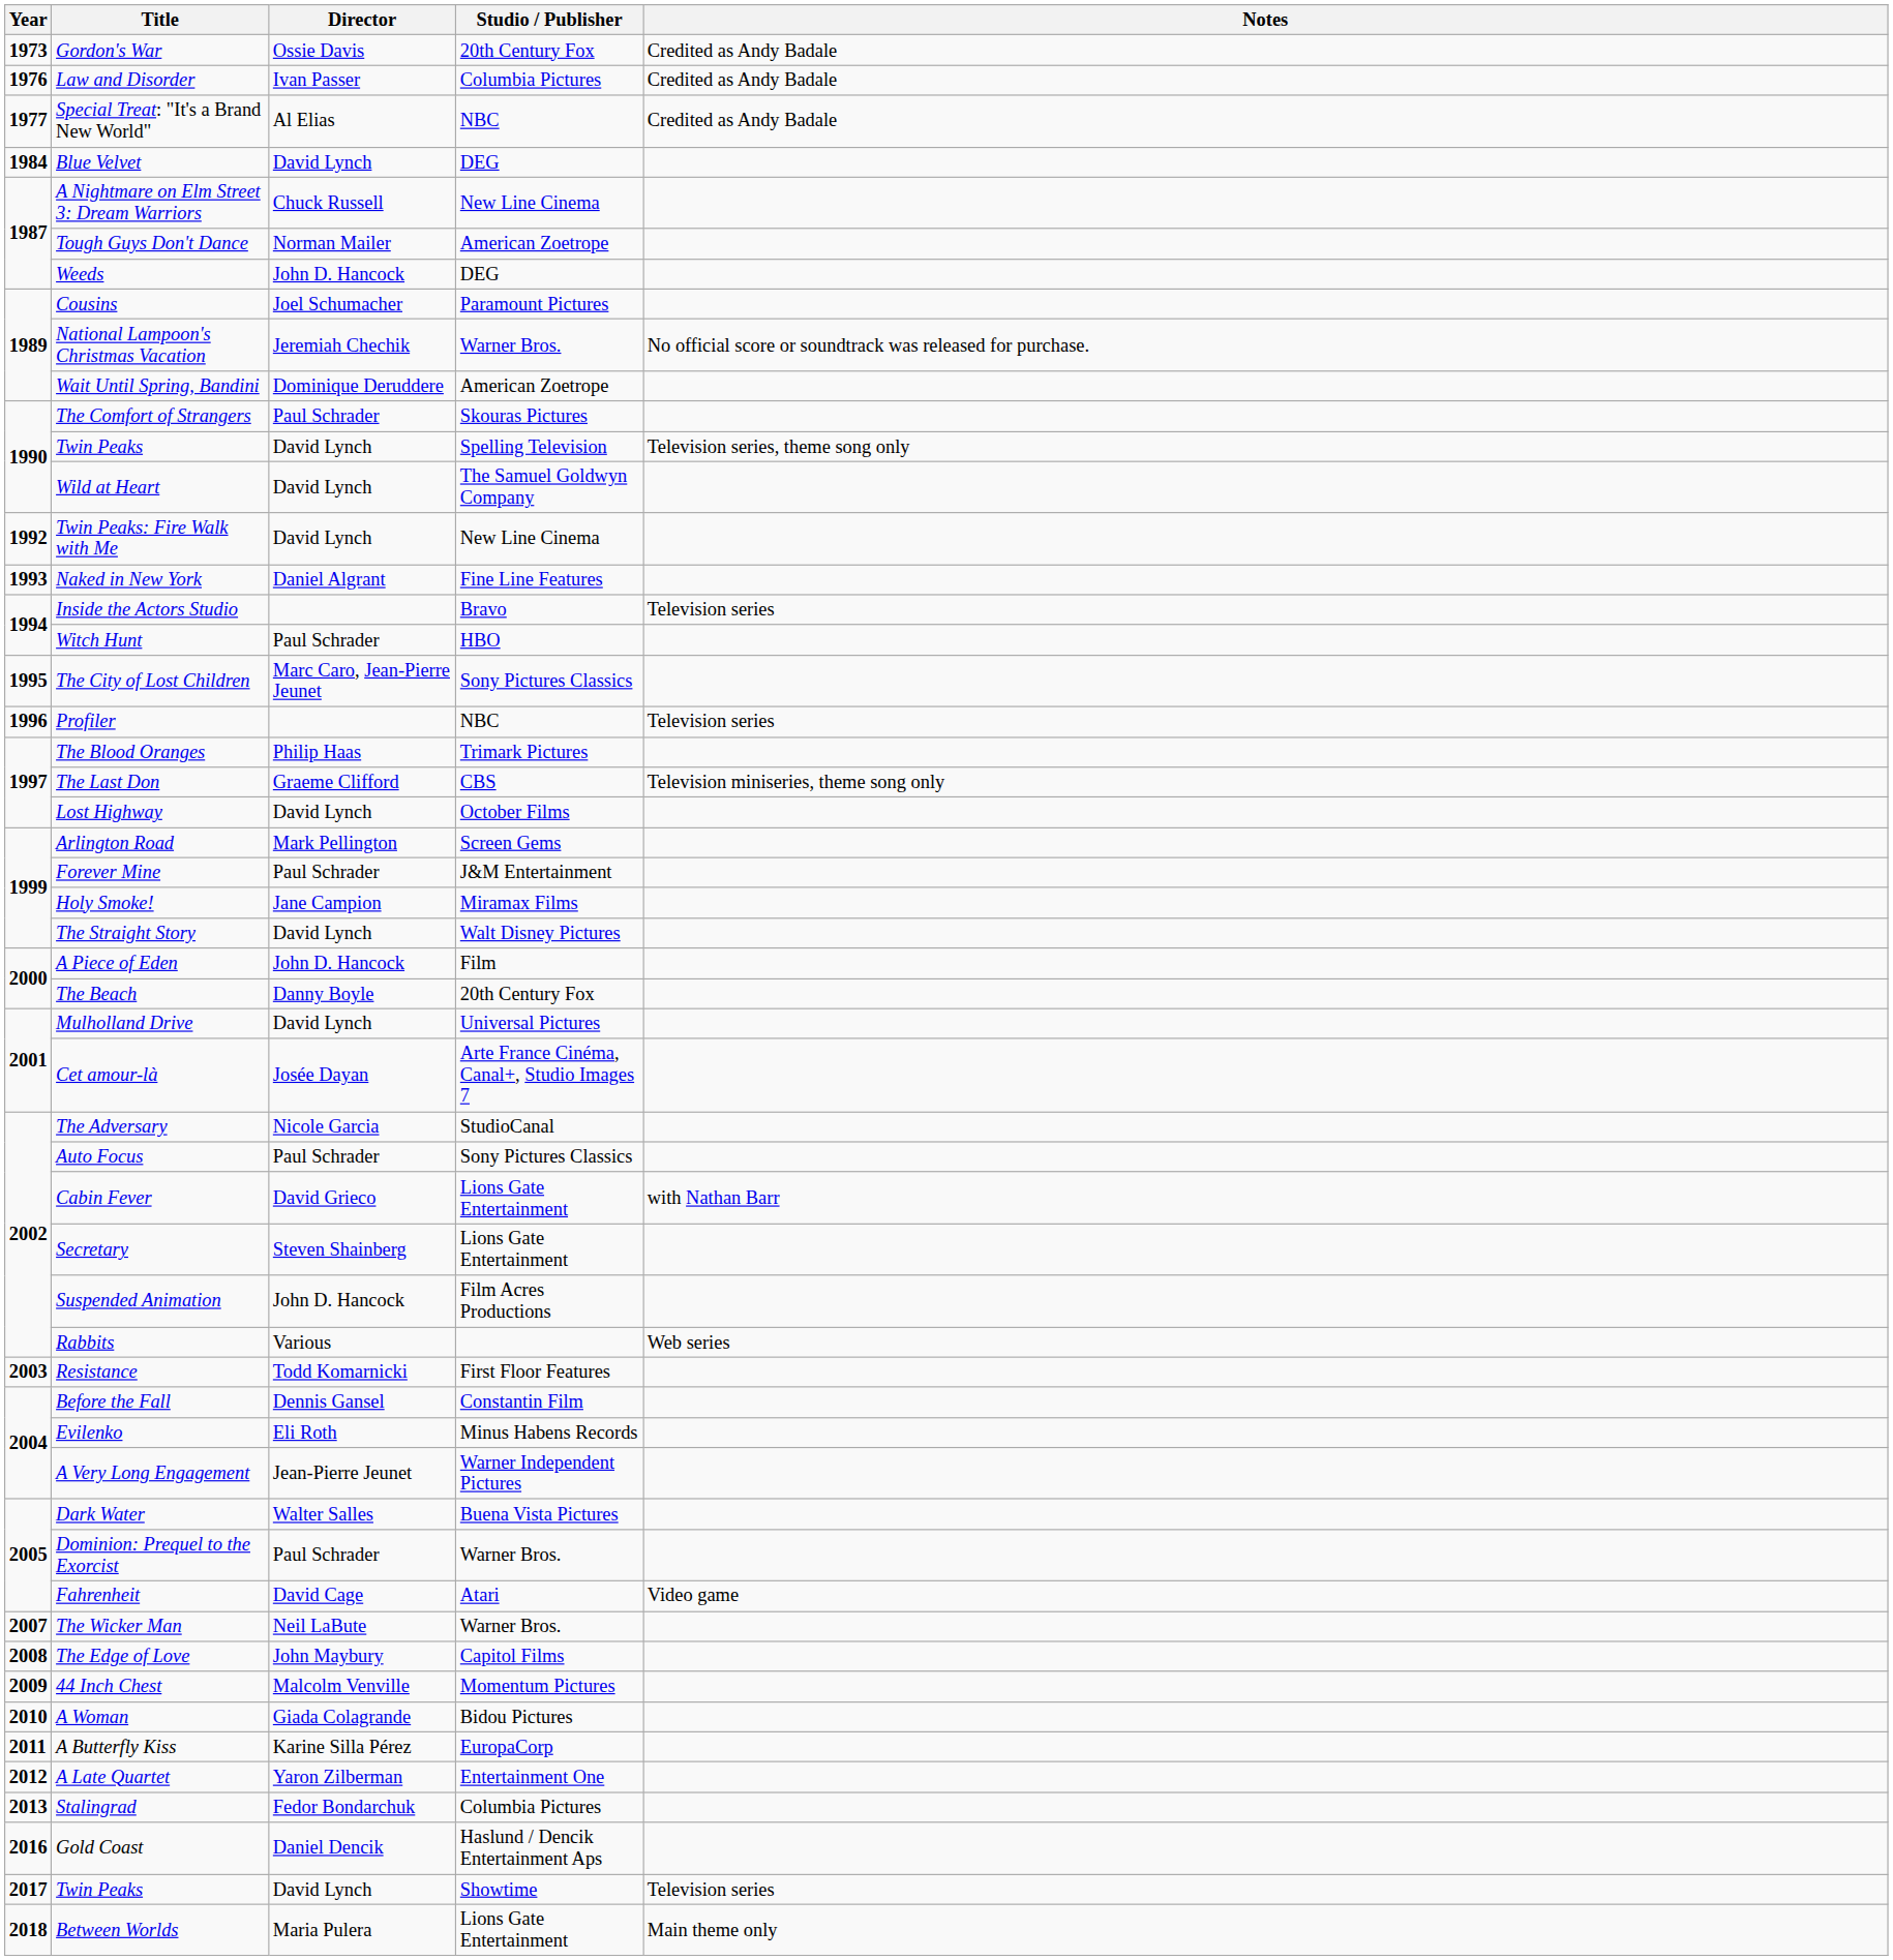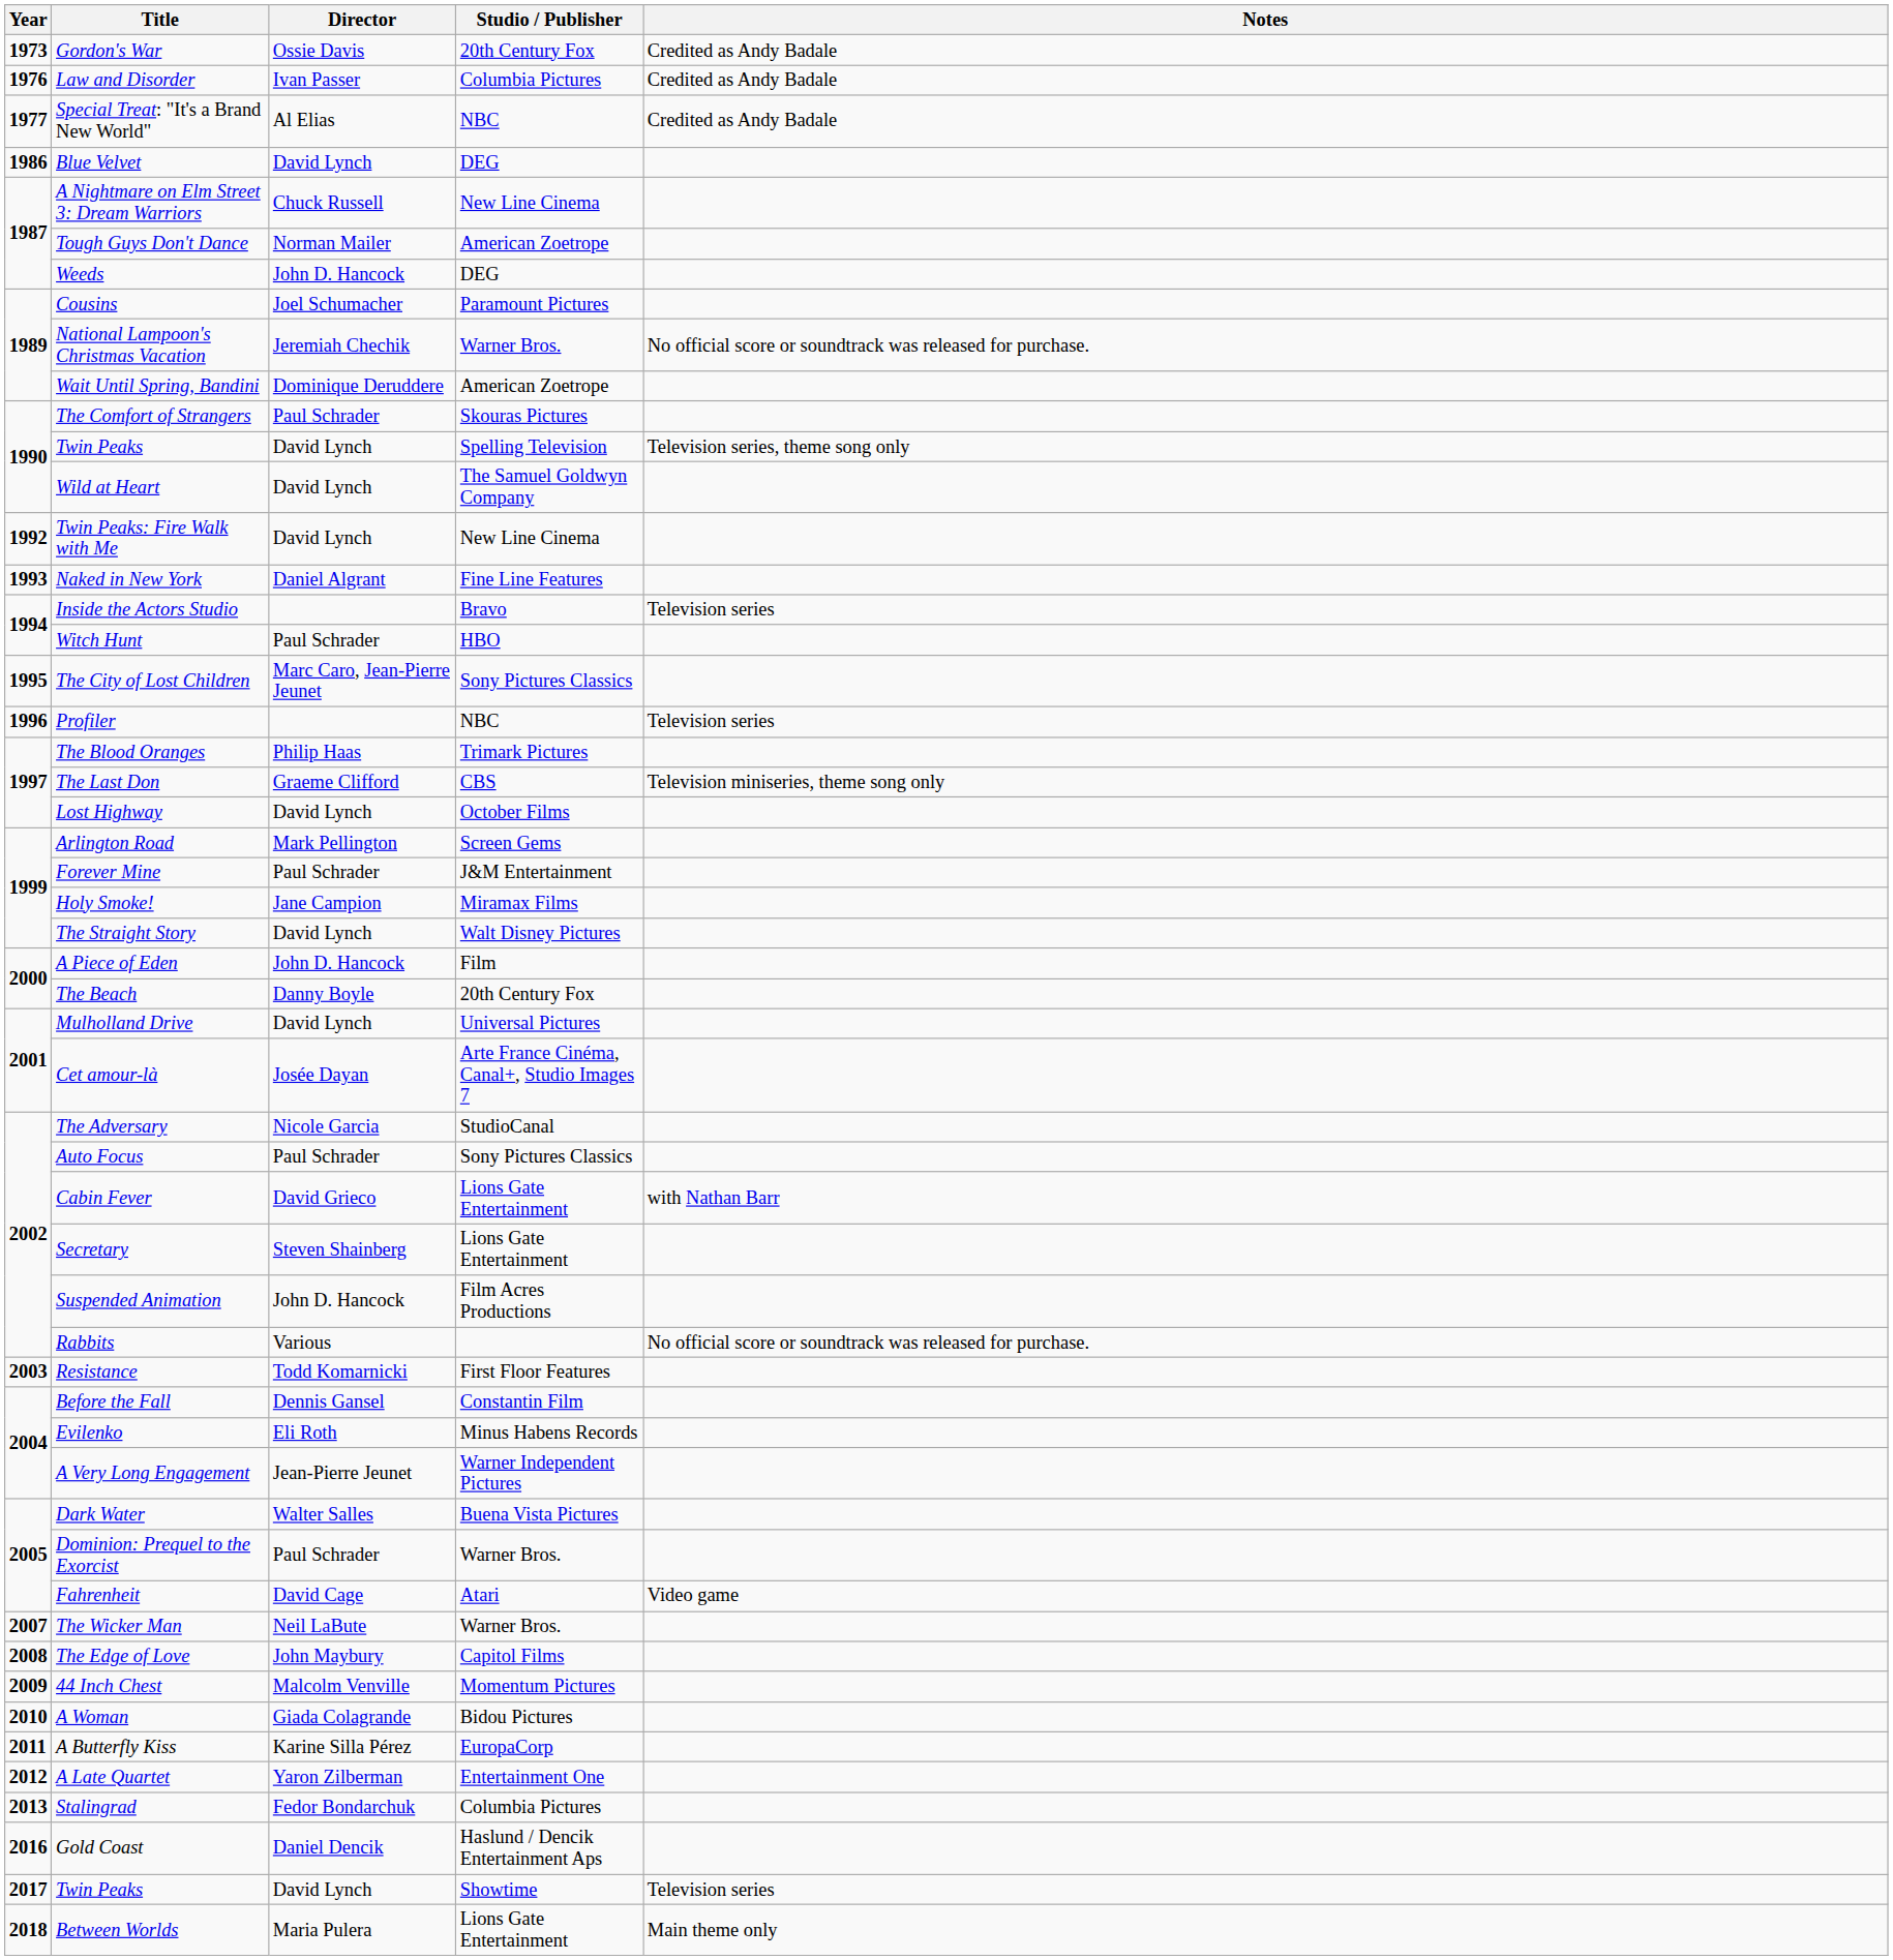Blue Velvet | Year: 1984 -> 1986
Rabbits | Notes: Web series -> No official score or soundtrack was released for purchase.
